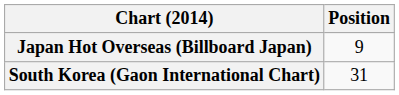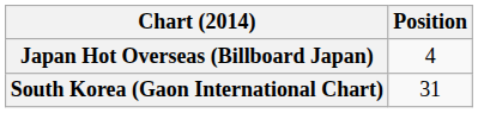Japan Hot Overseas (Billboard Japan) | Position: 9 -> 4
